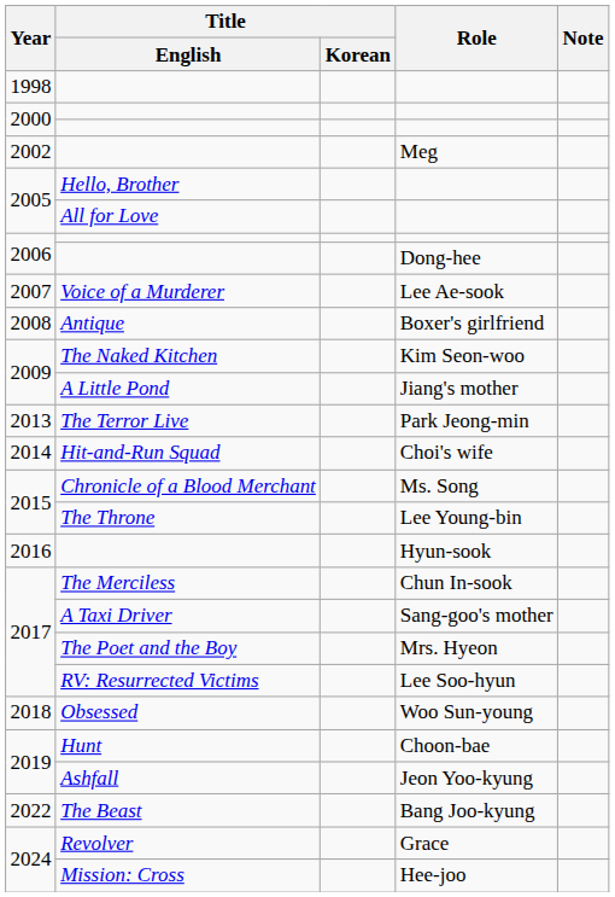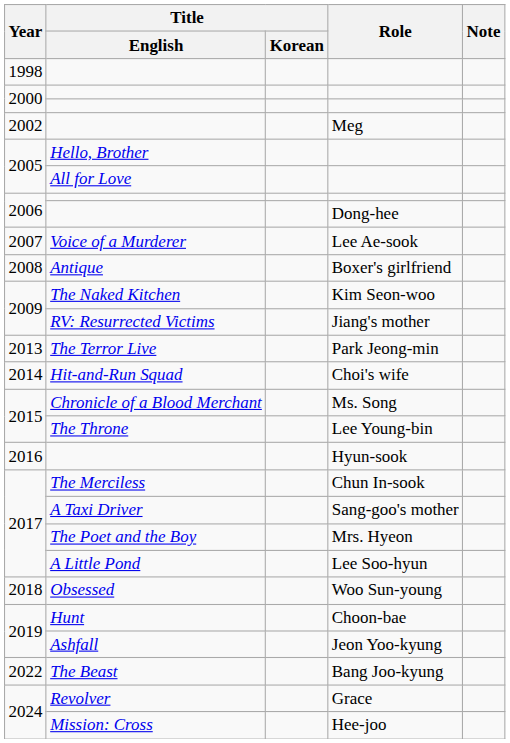Jiang's mother | Title / English: A Little Pond -> RV: Resurrected Victims
Lee Soo-hyun | Title / English: RV: Resurrected Victims -> A Little Pond
